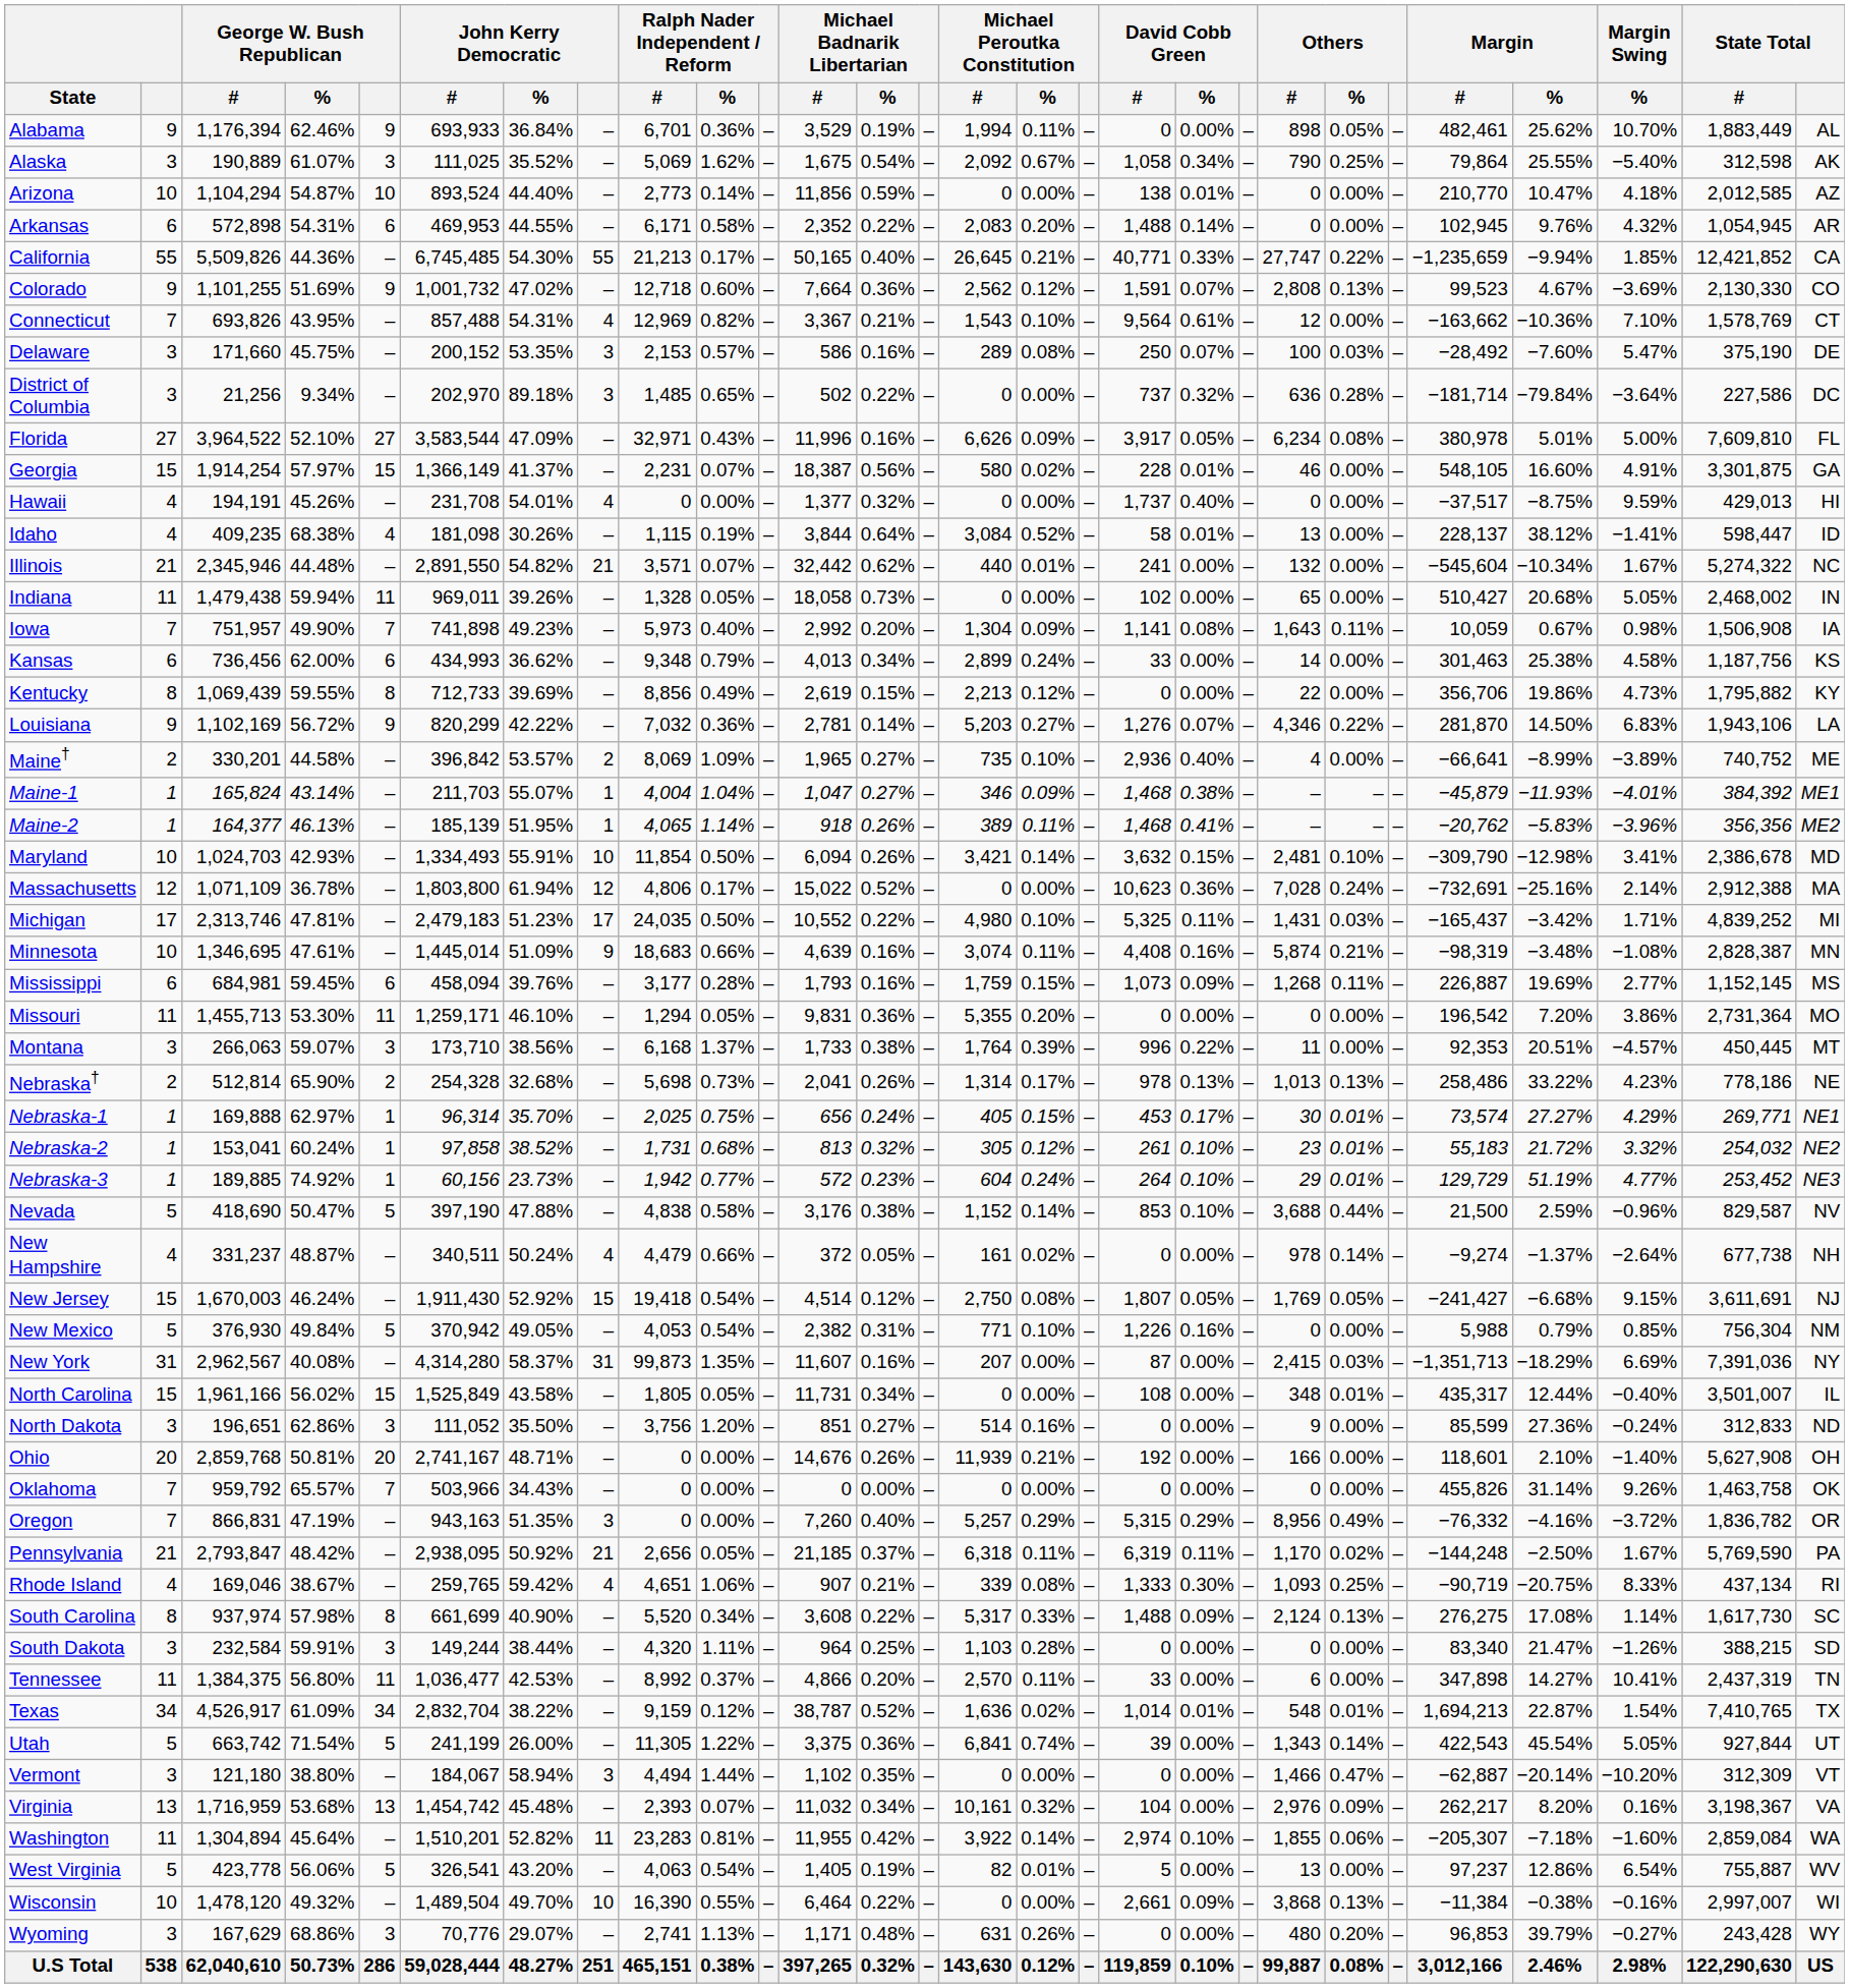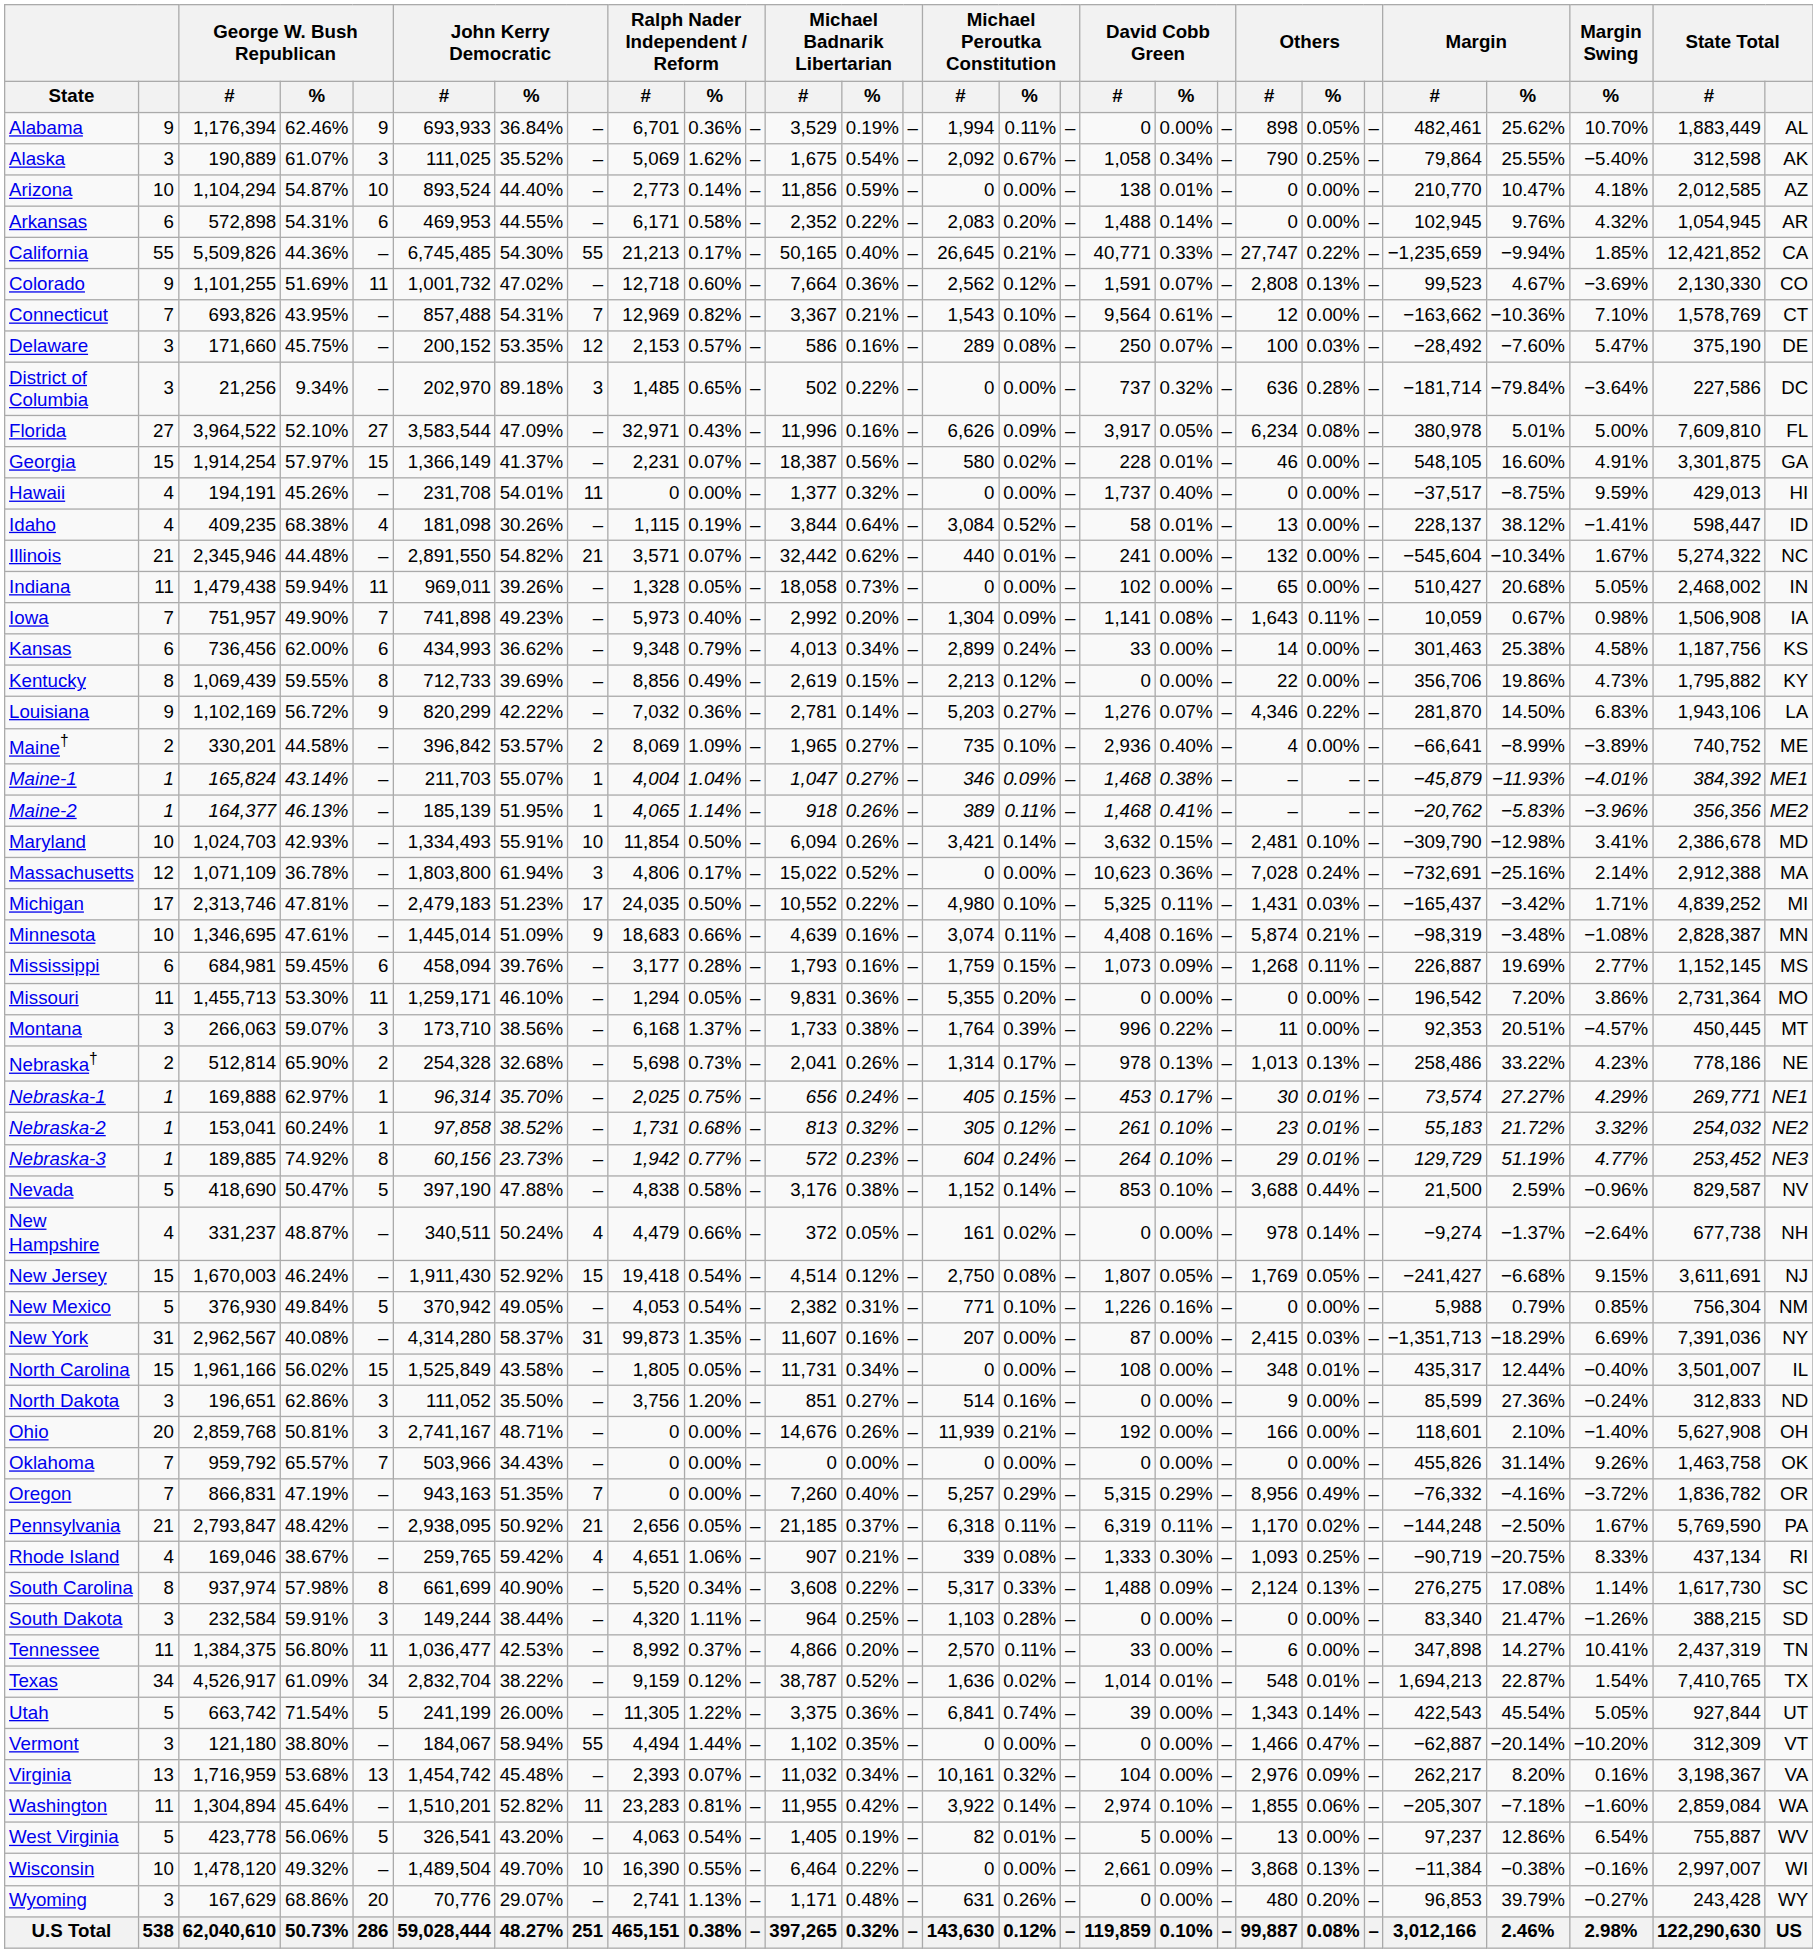Colorado | George W. Bush Republican: 9 -> 11
Connecticut | John Kerry Democratic: 4 -> 7
Delaware | John Kerry Democratic: 3 -> 12
Hawaii | John Kerry Democratic: 4 -> 11
Massachusetts | John Kerry Democratic: 12 -> 3
Nebraska-3 | George W. Bush Republican: 1 -> 8
Ohio | George W. Bush Republican: 20 -> 3
Oregon | John Kerry Democratic: 3 -> 7
Vermont | John Kerry Democratic: 3 -> 55
Wyoming | George W. Bush Republican: 3 -> 20
